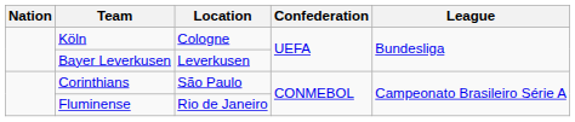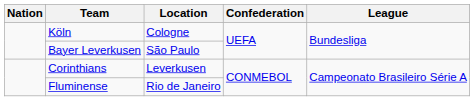Bayer Leverkusen | Location: Leverkusen -> São Paulo
Corinthians | Location: São Paulo -> Leverkusen
